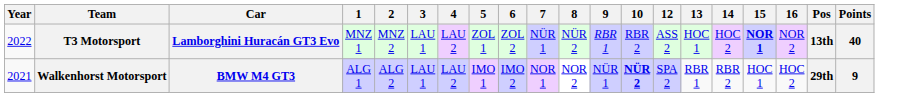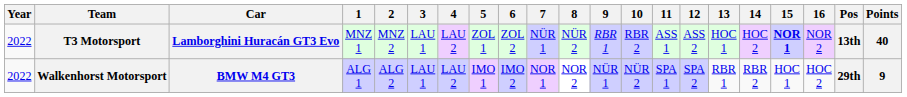+ column: 11 | ASS 1 | SPA 1
Walkenhorst Motorsport | Year: 2021 -> 2022
Walkenhorst Motorsport | 10: bold -> normal
